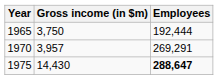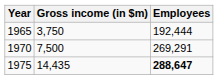1970 | Gross income (in $m): 3,957 -> 7,500
1975 | Gross income (in $m): 14,430 -> 14,435
